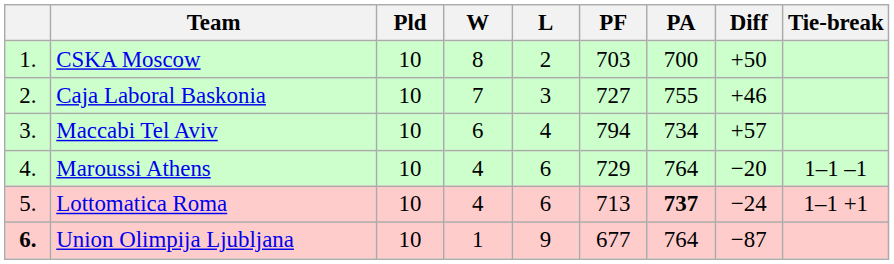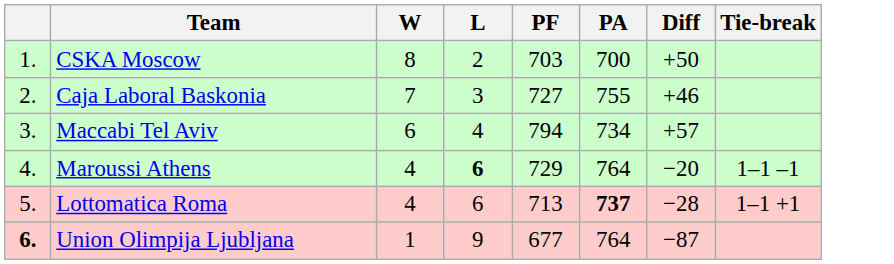- column: Pld | 10 | 10 | 10 | 10 | 10 | 10
Maroussi Athens | L: normal -> bold
Lottomatica Roma | Diff: −24 -> −28
